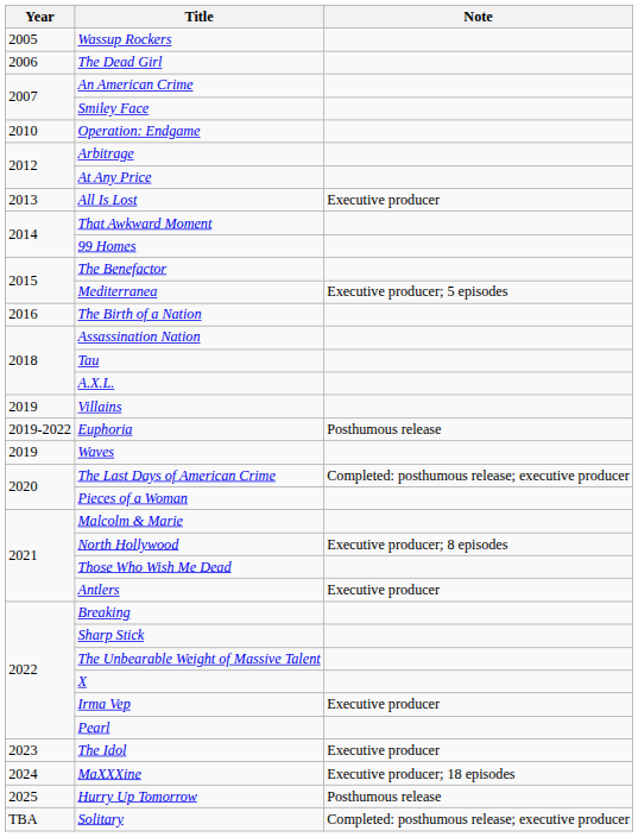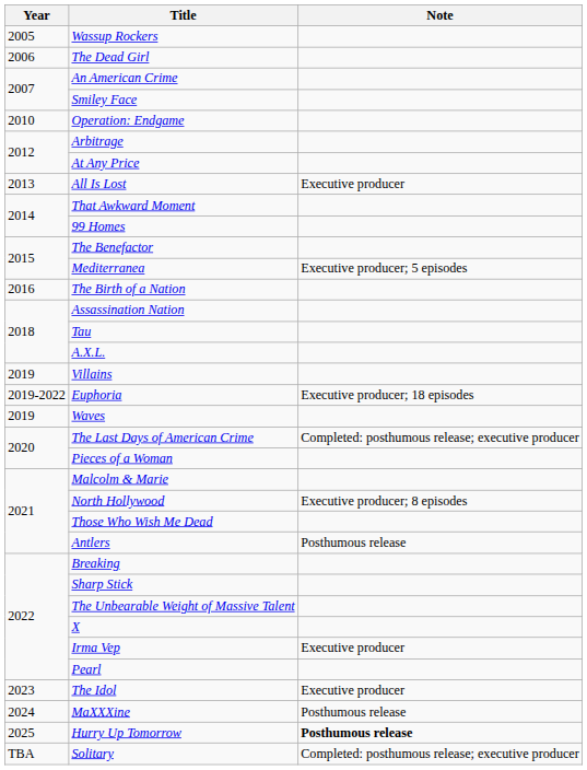Euphoria | Note: Posthumous release -> Executive producer; 18 episodes
Antlers | Note: Executive producer -> Posthumous release
MaXXXine | Note: Executive producer; 18 episodes -> Posthumous release
Hurry Up Tomorrow | Note: normal -> bold
